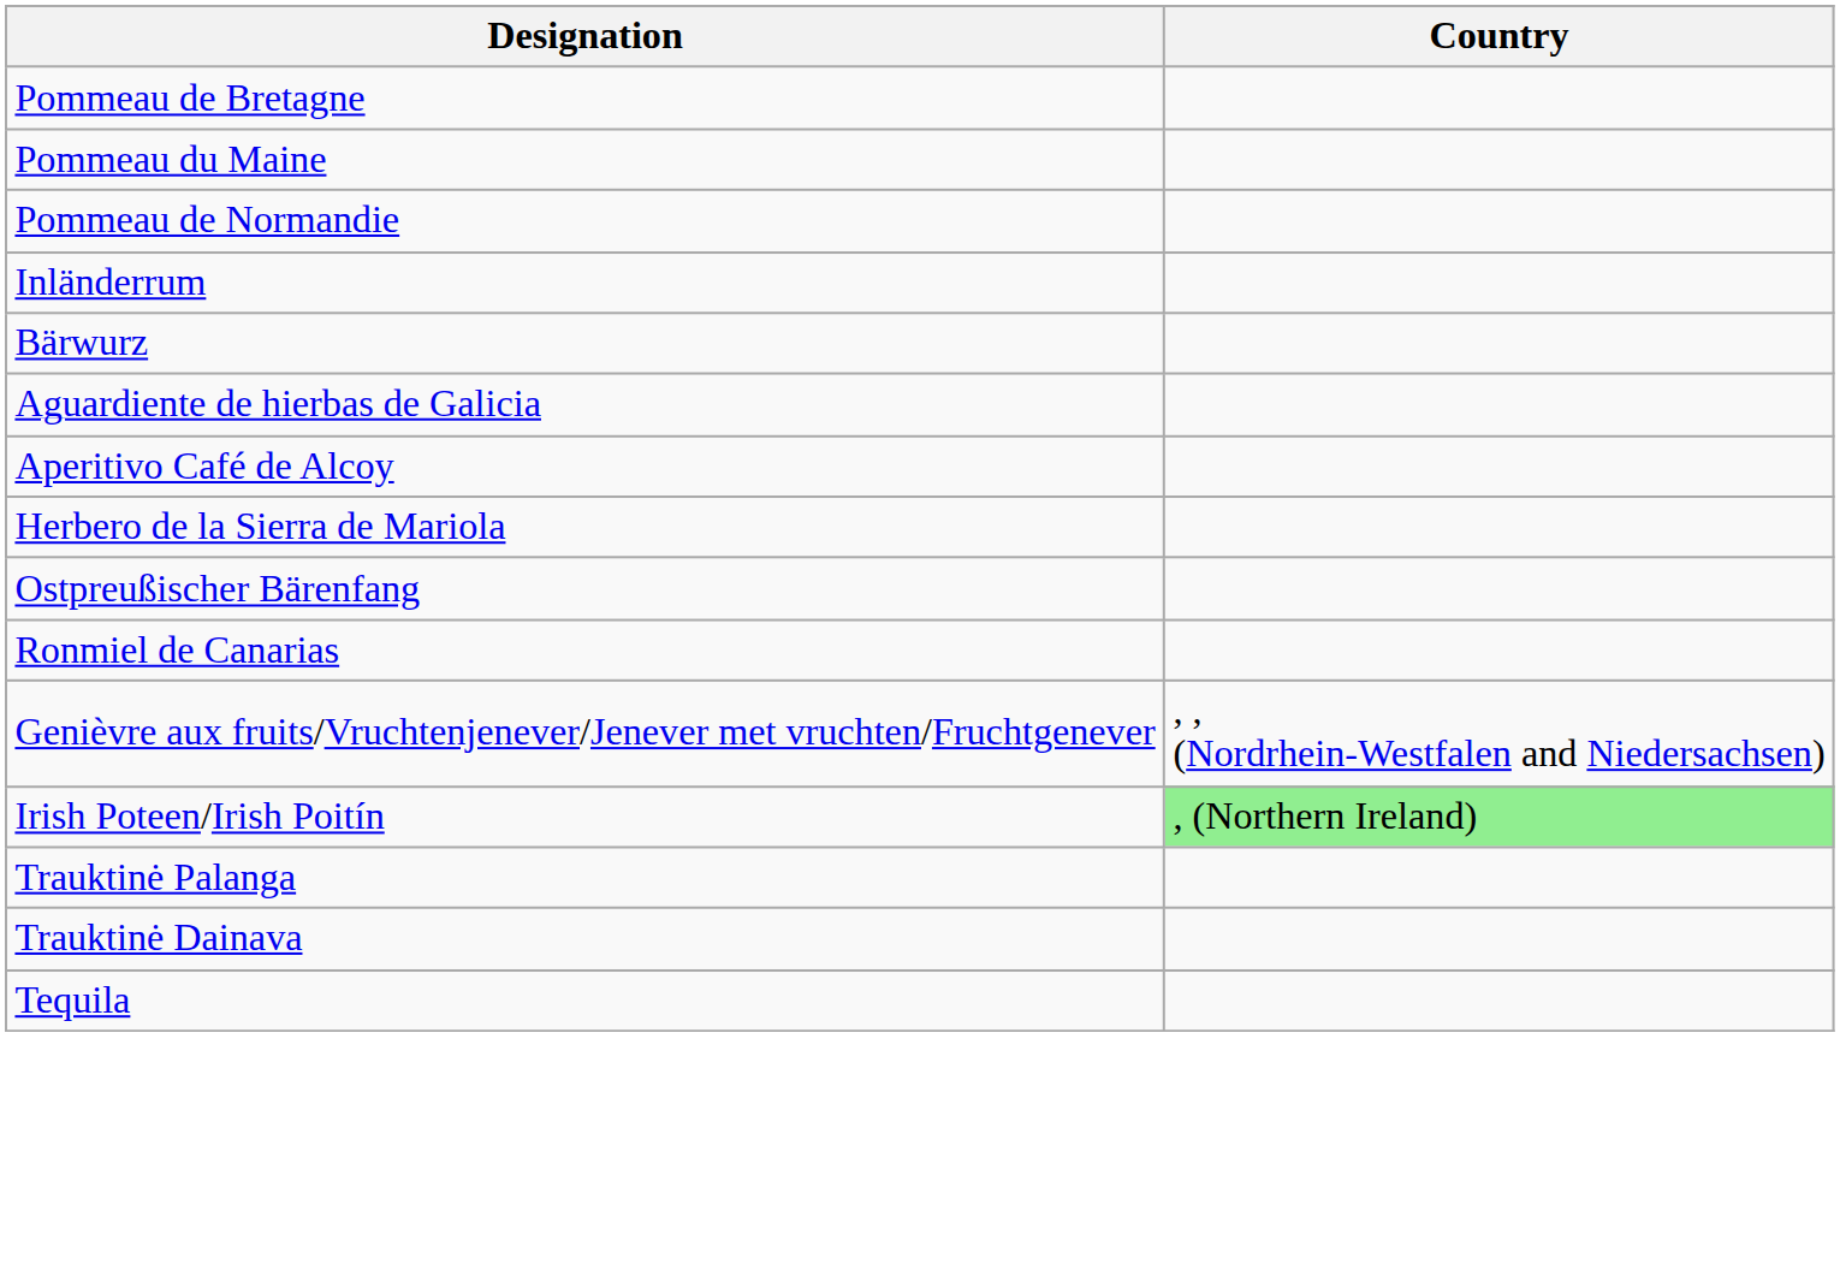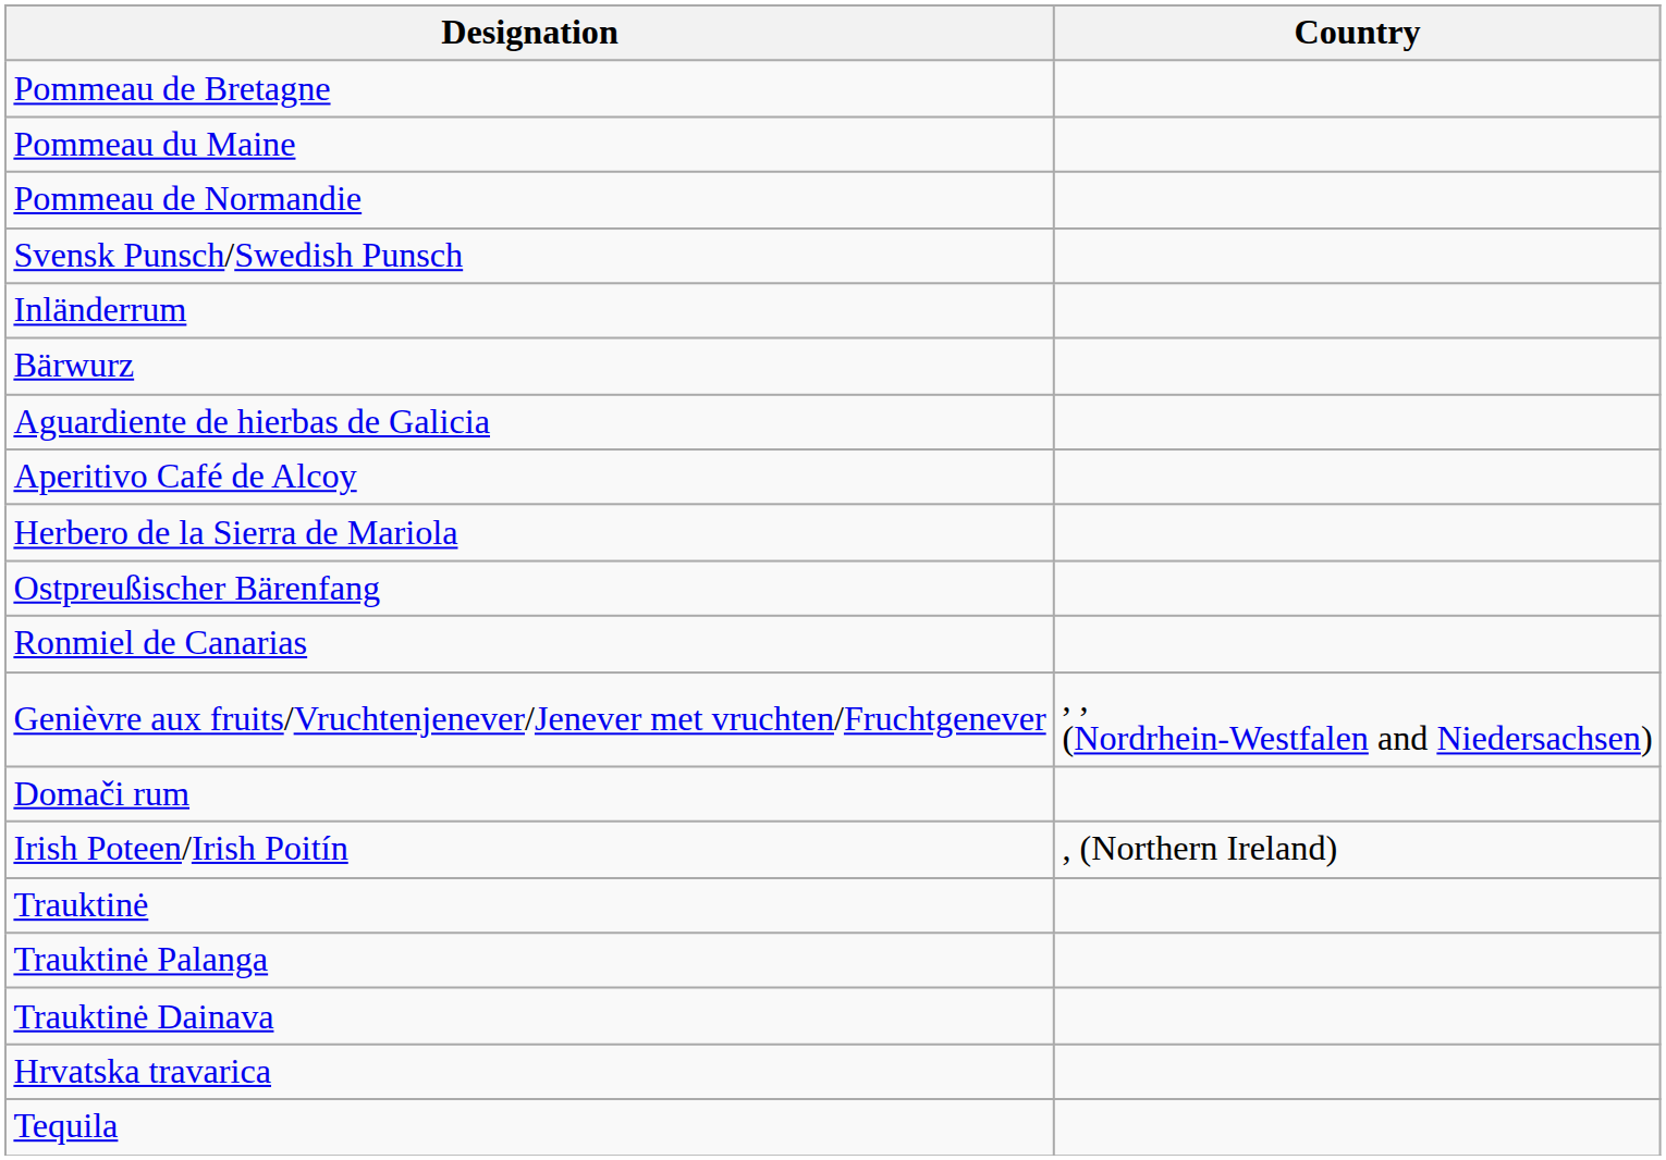+ row: Svensk Punsch/Swedish Punsch
+ row: Domači rum
Irish Poteen/Irish Poitín | Country: lightgreen background -> no background
+ row: Trauktinė
+ row: Hrvatska travarica
